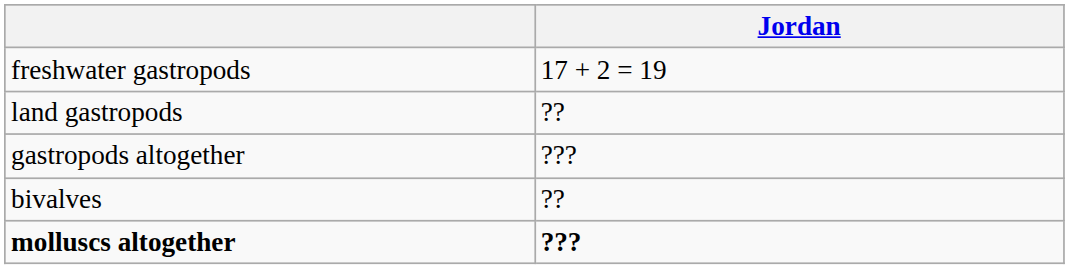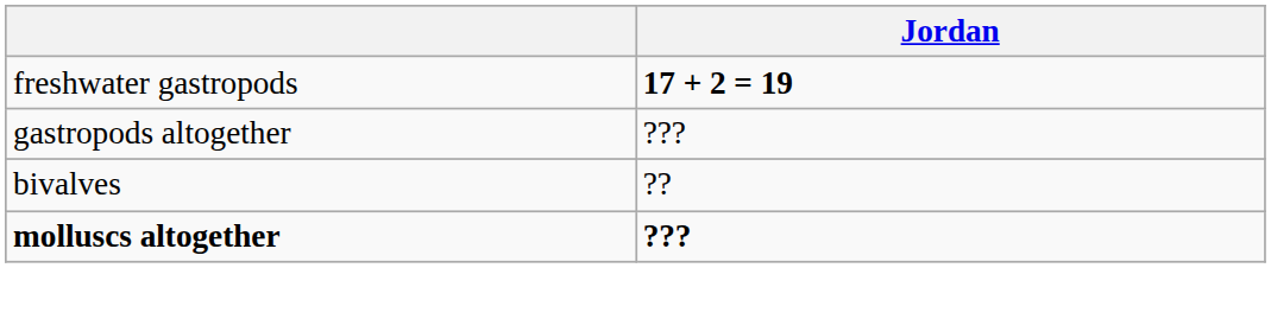freshwater gastropods | Jordan: normal -> bold
- row: land gastropods | ??
